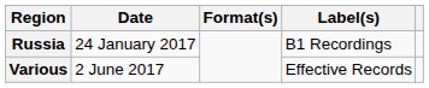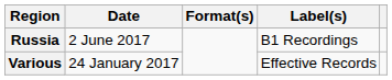Russia | Date: 24 January 2017 -> 2 June 2017
Various | Date: 2 June 2017 -> 24 January 2017
